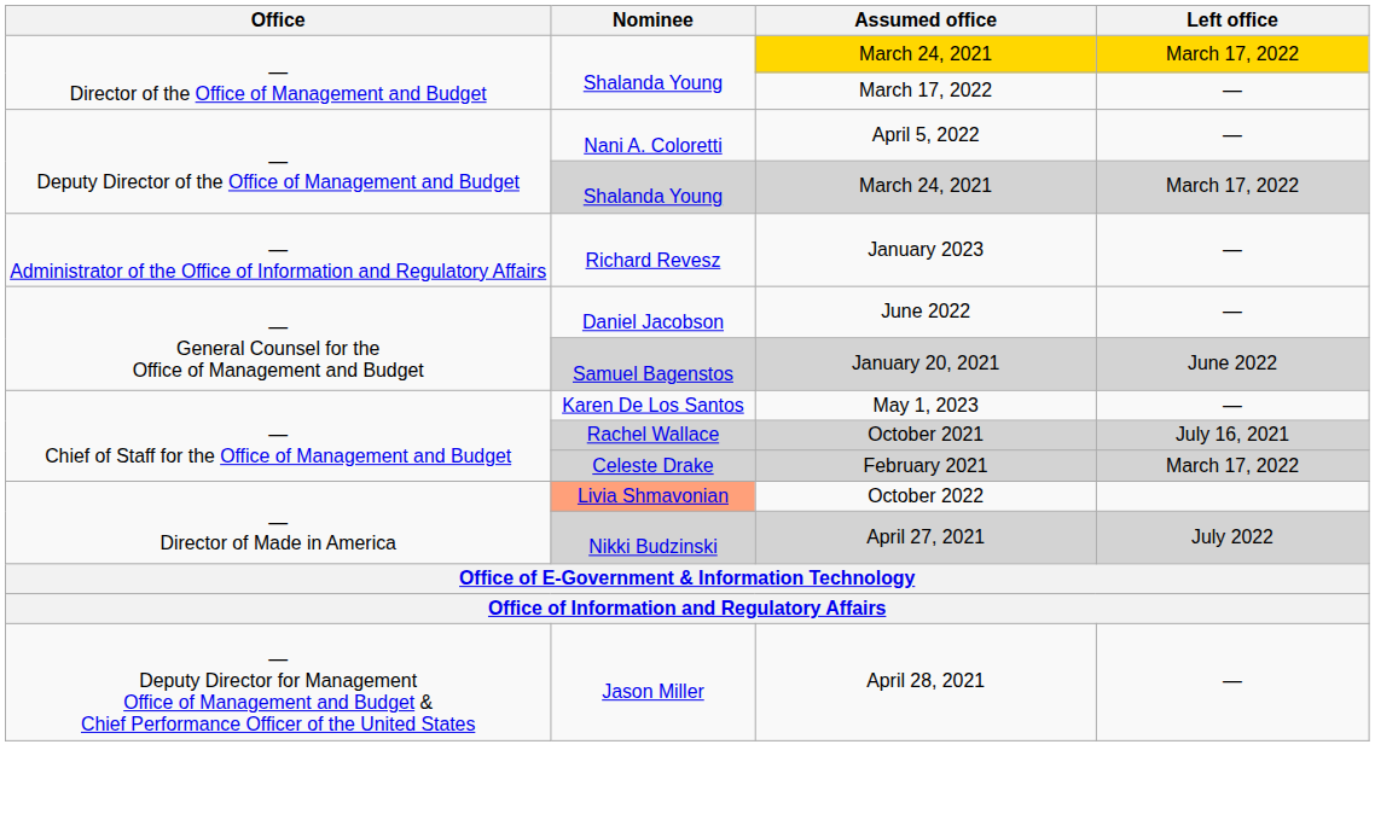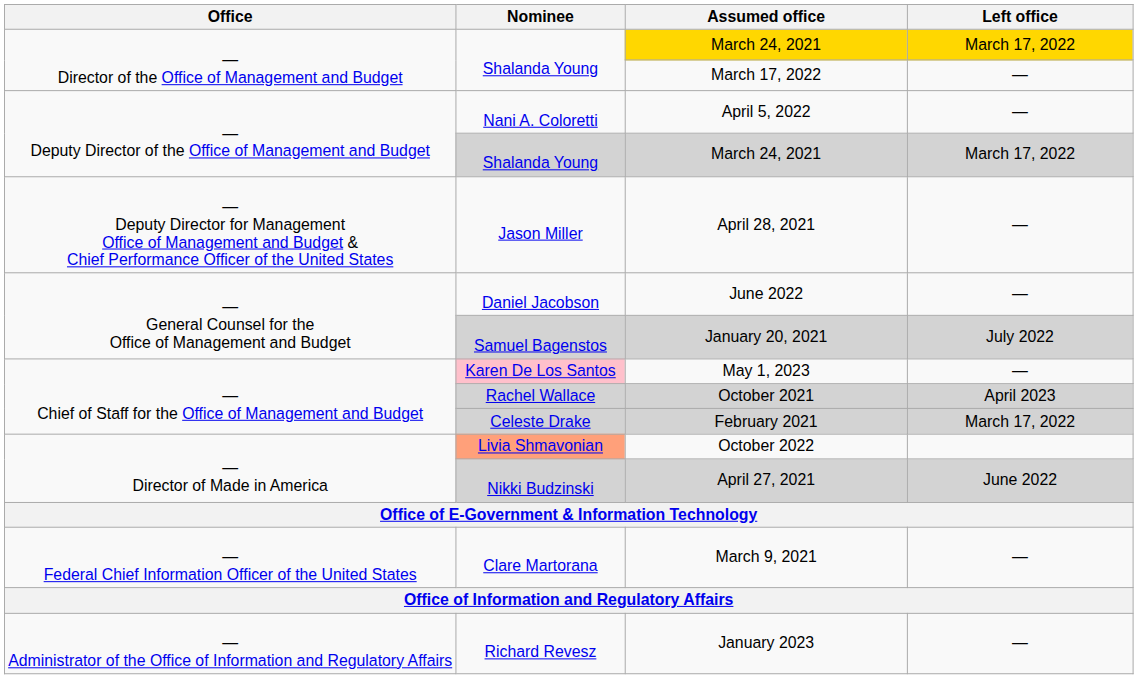rows swapped: April 28, 2021 <-> January 2023
January 20, 2021 | Left office: June 2022 -> July 2022
May 1, 2023 | Nominee: no background -> pink background
October 2021 | Left office: July 16, 2021 -> April 2023
April 27, 2021 | Left office: July 2022 -> June 2022
+ row: — Federal Chief Information Officer of the United States | Clare Martorana | March 9, 2021 | —
